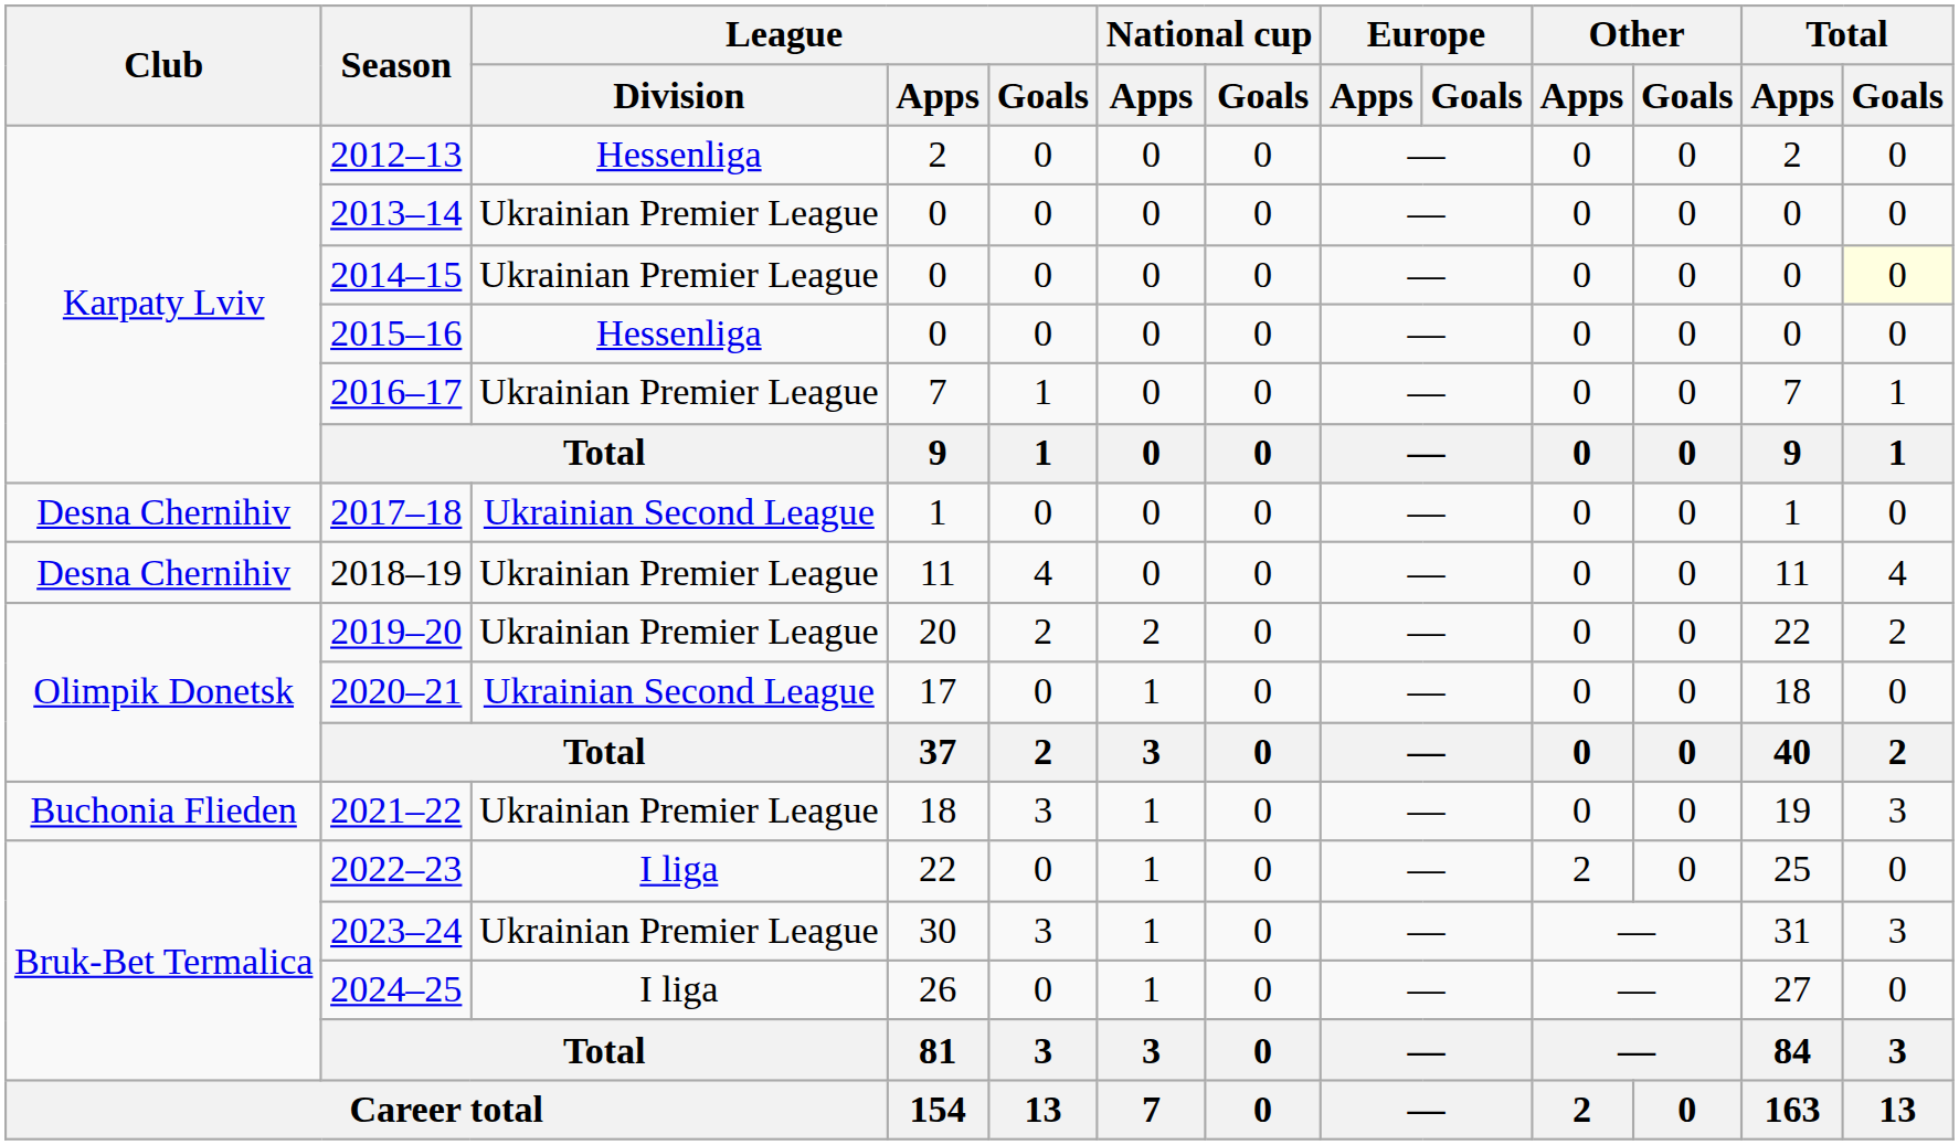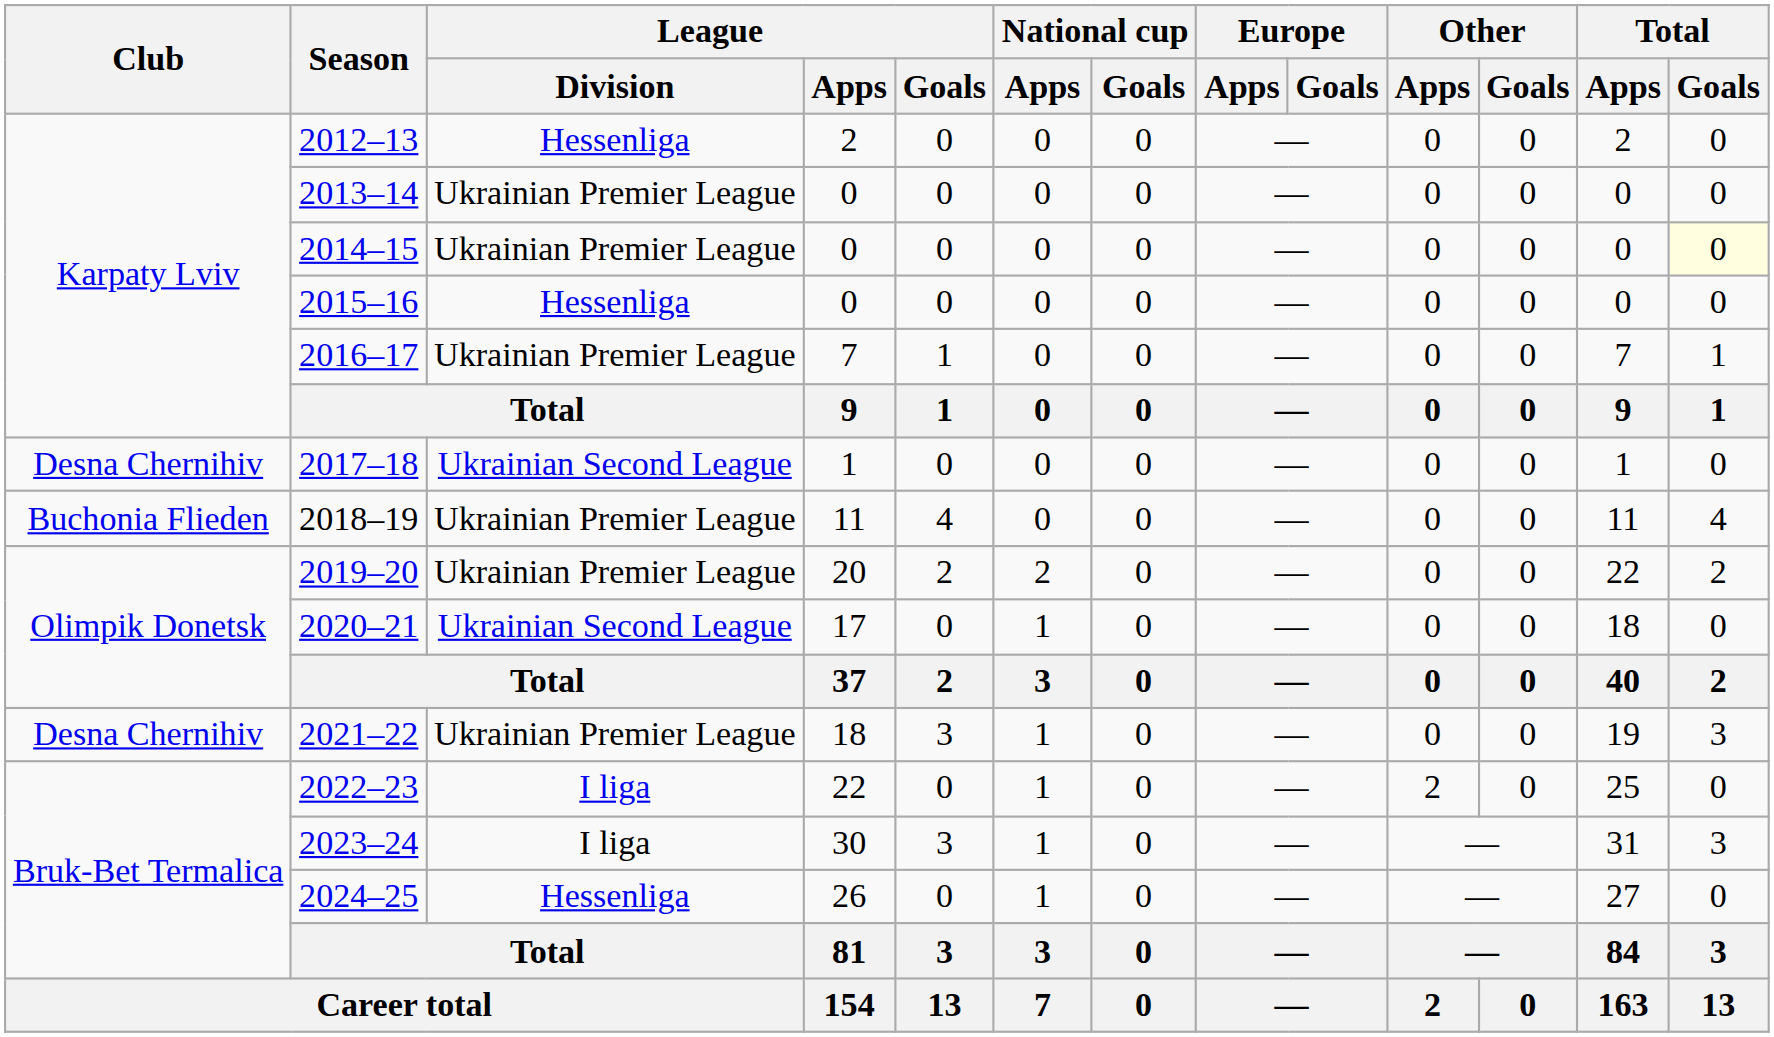2018–19 | Club: Desna Chernihiv -> Buchonia Flieden
2021–22 | Club: Buchonia Flieden -> Desna Chernihiv
2023–24 | League / Division: Ukrainian Premier League -> I liga
2024–25 | League / Division: I liga -> Hessenliga
